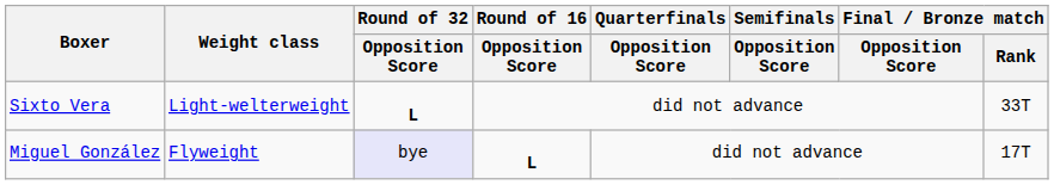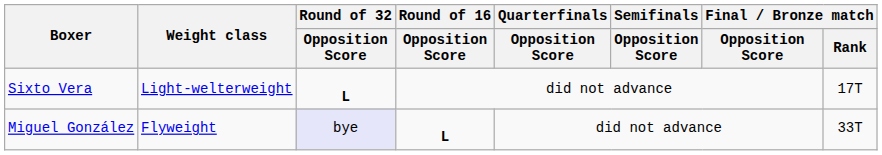Sixto Vera | Final / Bronze match / Rank: 33T -> 17T
Miguel González | Final / Bronze match / Rank: 17T -> 33T
